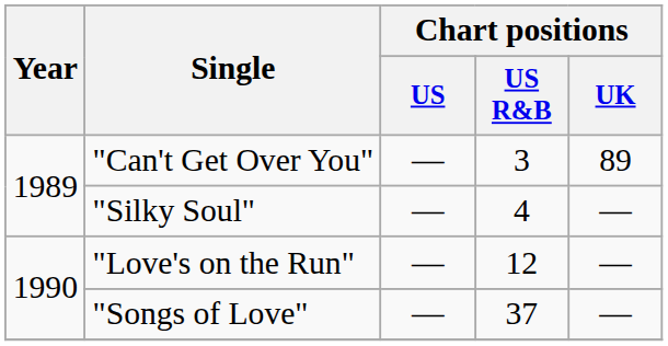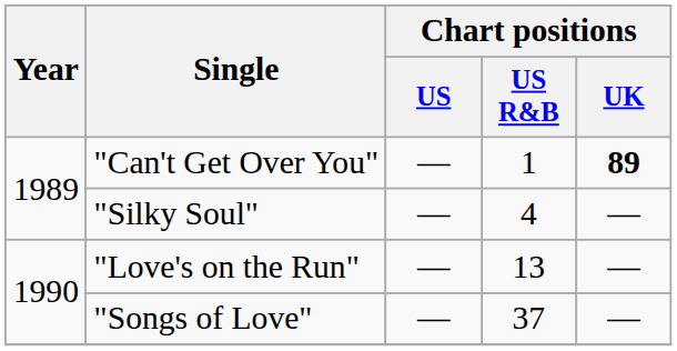"Can't Get Over You" | Chart positions / US R&B: 3 -> 1
"Can't Get Over You" | Chart positions / UK: normal -> bold
"Love's on the Run" | Chart positions / US R&B: 12 -> 13
